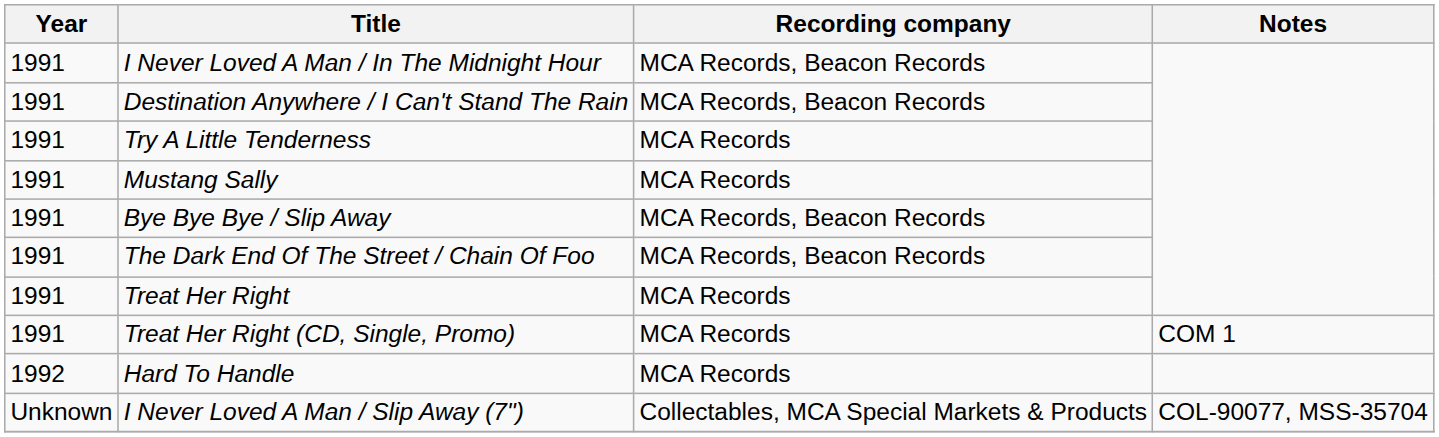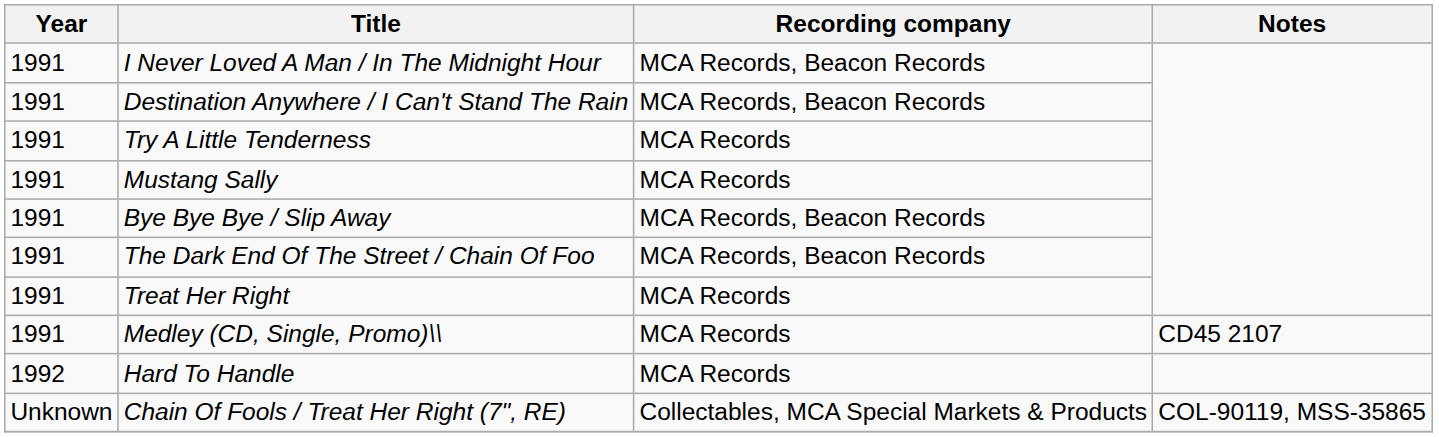- row: 1991 | Treat Her Right (CD, Single, Promo) | MCA Records | COM 1
+ row: 1991 | Medley (CD, Single, Promo)\\ | MCA Records | CD45 2107
- row: Unknown | I Never Loved A Man / Slip Away (7") | Collectables, MCA Special Markets & Products | COL-90077, MSS-35704
+ row: Unknown | Chain Of Fools / Treat Her Right (7", RE) | Collectables, MCA Special Markets & Products | COL-90119, MSS-35865
